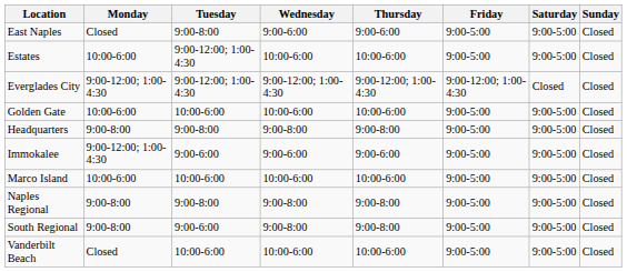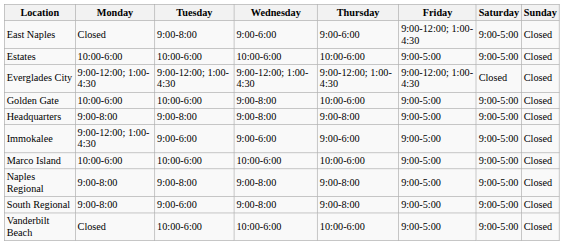East Naples | Friday: 9:00-5:00 -> 9:00-12:00; 1:00-4:30
Estates | Tuesday: 9:00-12:00; 1:00-4:30 -> 10:00-6:00
Golden Gate | Wednesday: 10:00-6:00 -> 9:00-8:00
